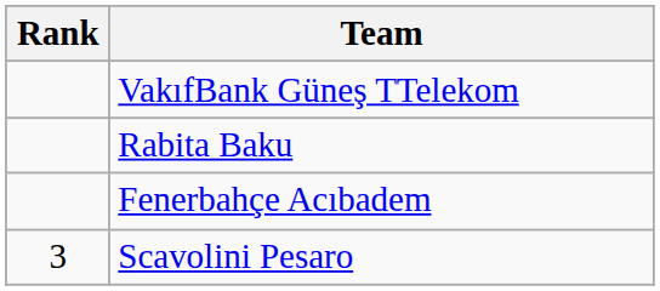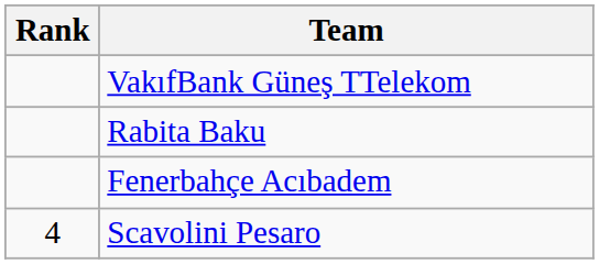Scavolini Pesaro | Rank: 3 -> 4
